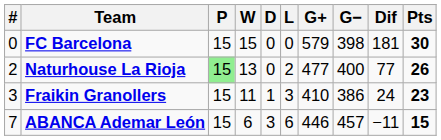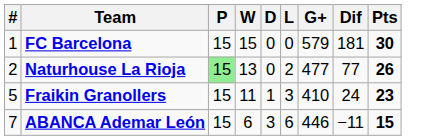- column: G− | 398 | 400 | 386 | 457
FC Barcelona | #: 0 -> 1
Fraikin Granollers | #: 3 -> 5
